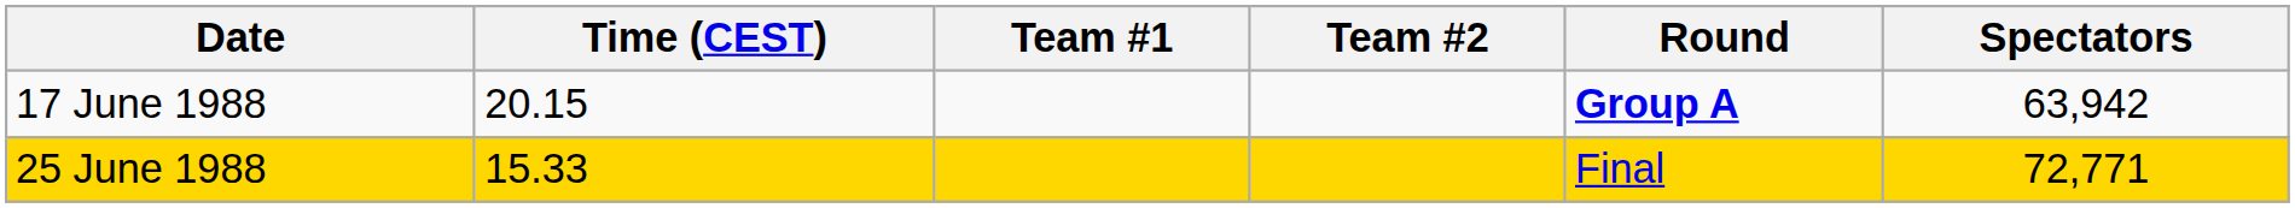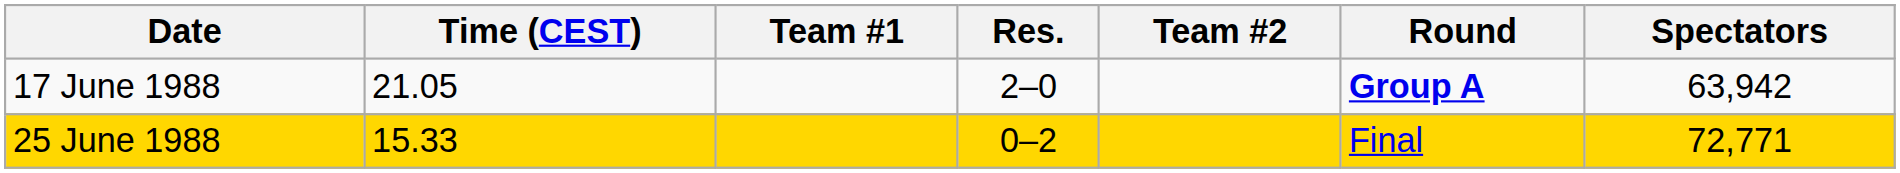+ column: Res. | 2–0 | 0–2
17 June 1988 | Time (CEST): 20.15 -> 21.05
